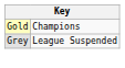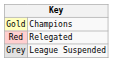+ row: Red | Relegated
